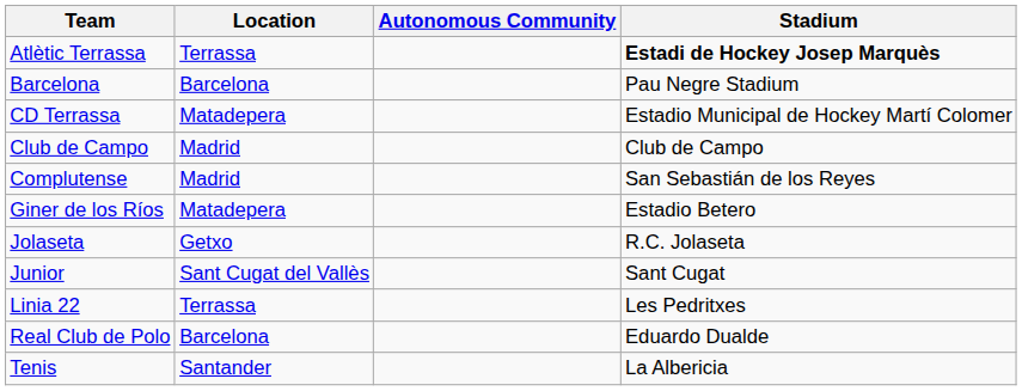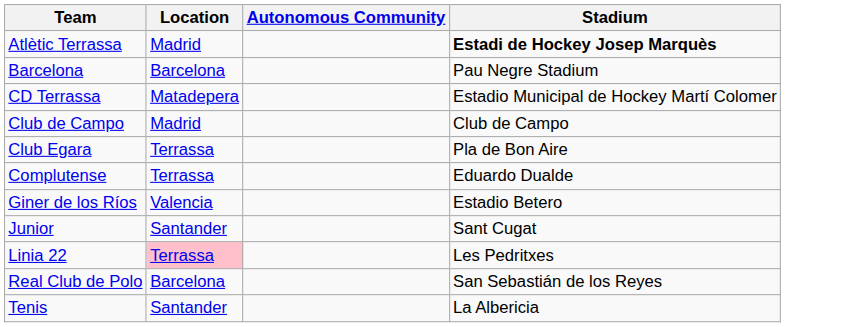Atlètic Terrassa | Location: Terrassa -> Madrid
+ row: Club Egara | Terrassa | Pla de Bon Aire
Complutense | Location: Madrid -> Terrassa
Complutense | Stadium: San Sebastián de los Reyes -> Eduardo Dualde
Giner de los Ríos | Location: Matadepera -> Valencia
- row: Jolaseta | Getxo | R.C. Jolaseta
Junior | Location: Sant Cugat del Vallès -> Santander
Linia 22 | Location: no background -> pink background
Real Club de Polo | Stadium: Eduardo Dualde -> San Sebastián de los Reyes
